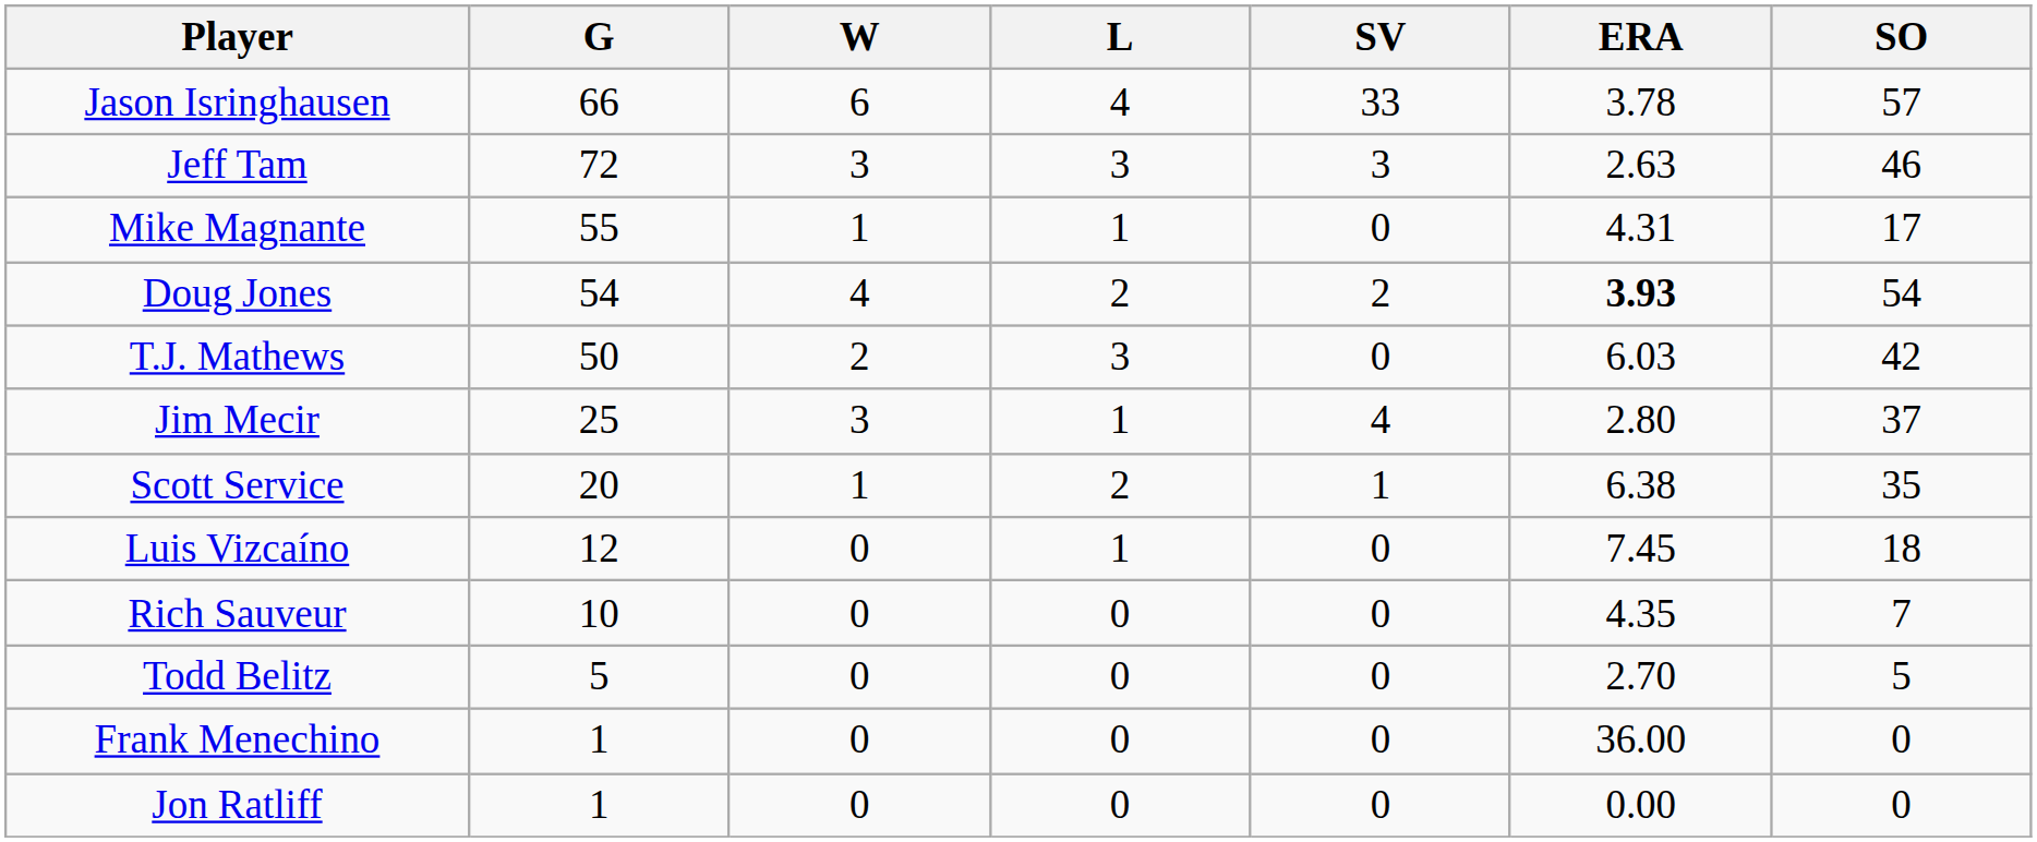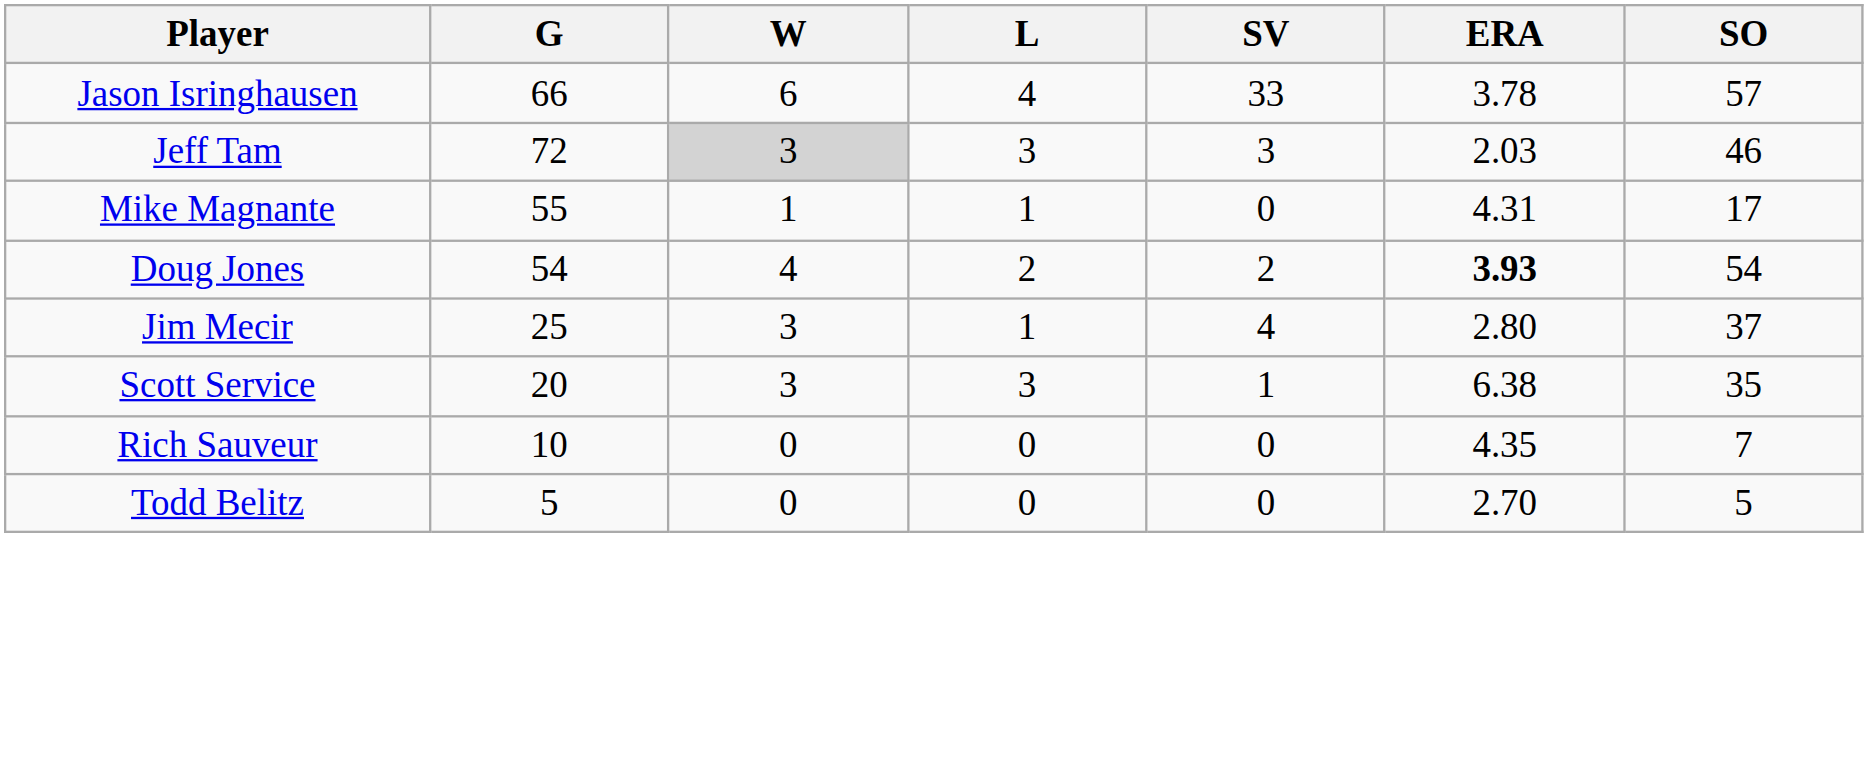Jeff Tam | W: no background -> lightgrey background
Jeff Tam | ERA: 2.63 -> 2.03
- row: T.J. Mathews | 50 | 2 | 3 | 0 | 6.03 | 42
Scott Service | W: 1 -> 3
Scott Service | L: 2 -> 3
- row: Luis Vizcaíno | 12 | 0 | 1 | 0 | 7.45 | 18
- row: Frank Menechino | 1 | 0 | 0 | 0 | 36.00 | 0
- row: Jon Ratliff | 1 | 0 | 0 | 0 | 0.00 | 0
